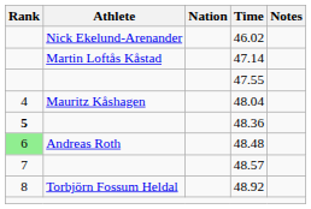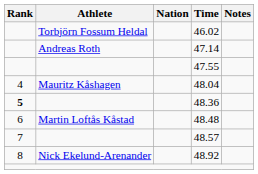46.02 | Athlete: Nick Ekelund-Arenander -> Torbjörn Fossum Heldal
47.14 | Athlete: Martin Loftås Kåstad -> Andreas Roth
48.48 | Rank: lightgreen background -> no background
48.48 | Athlete: Andreas Roth -> Martin Loftås Kåstad
48.92 | Athlete: Torbjörn Fossum Heldal -> Nick Ekelund-Arenander
